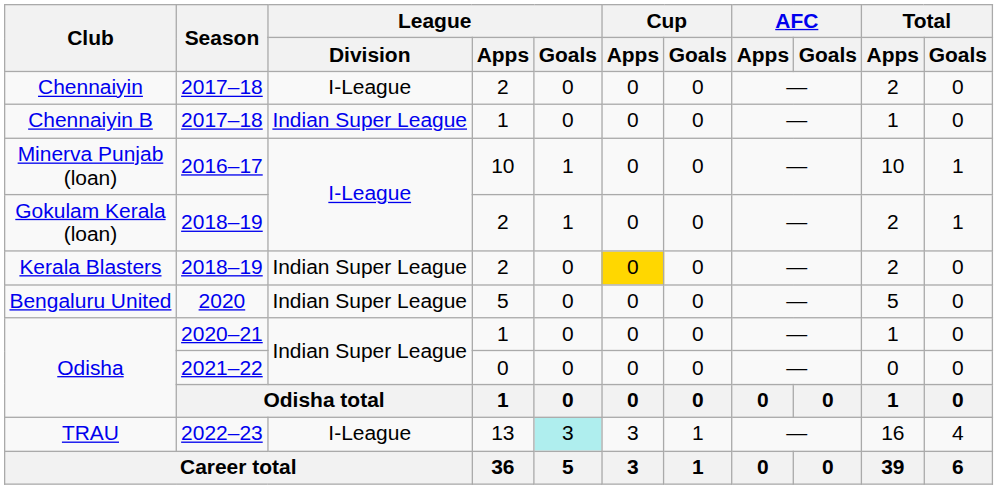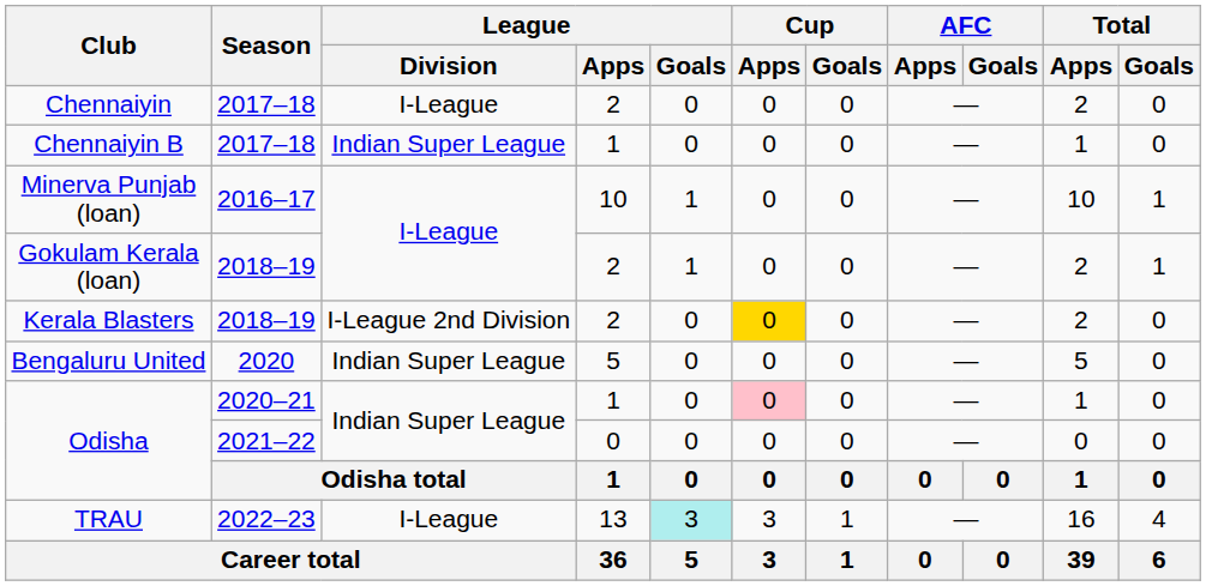Kerala Blasters | League / Division: Indian Super League -> I-League 2nd Division
Odisha / 2020–21 | Cup / Apps: no background -> pink background
